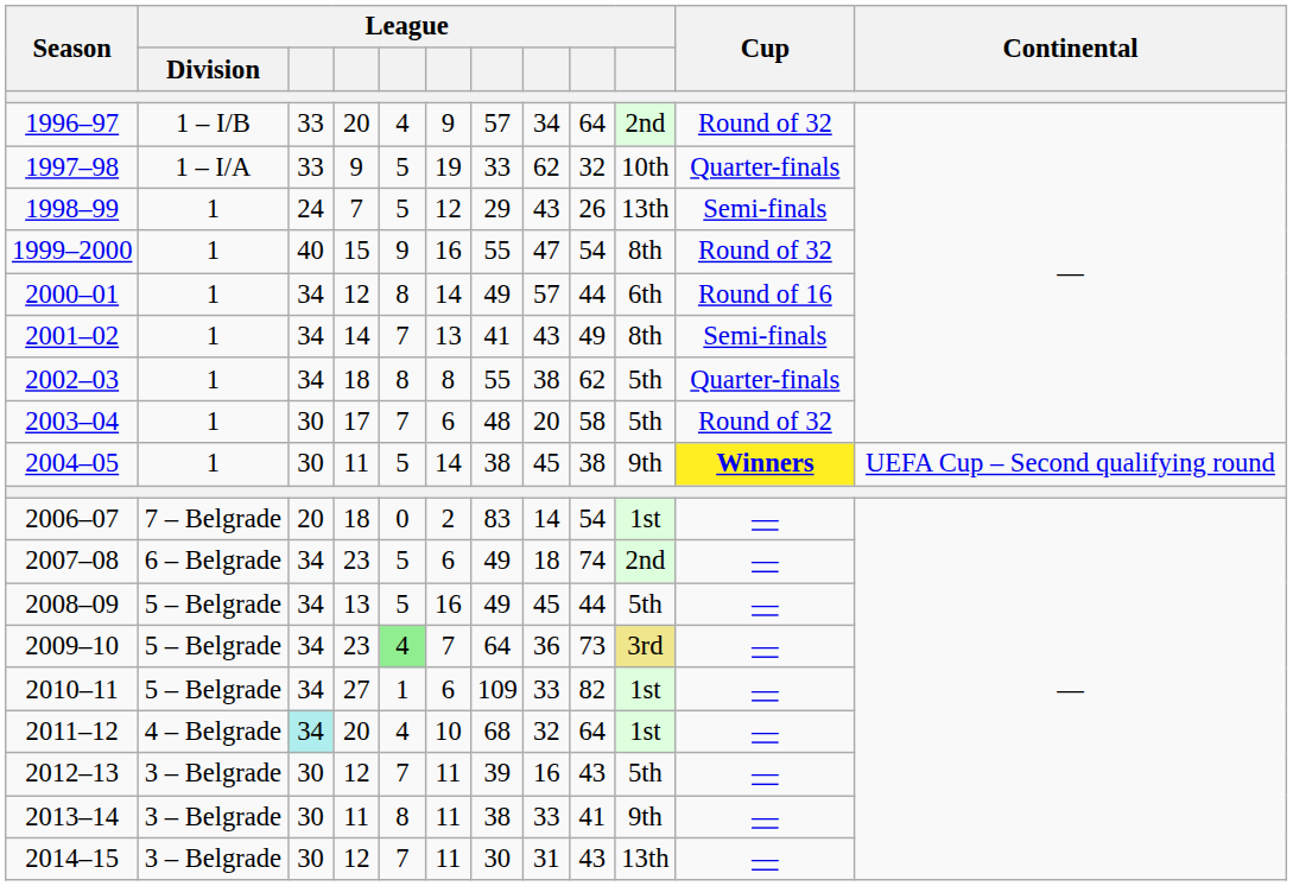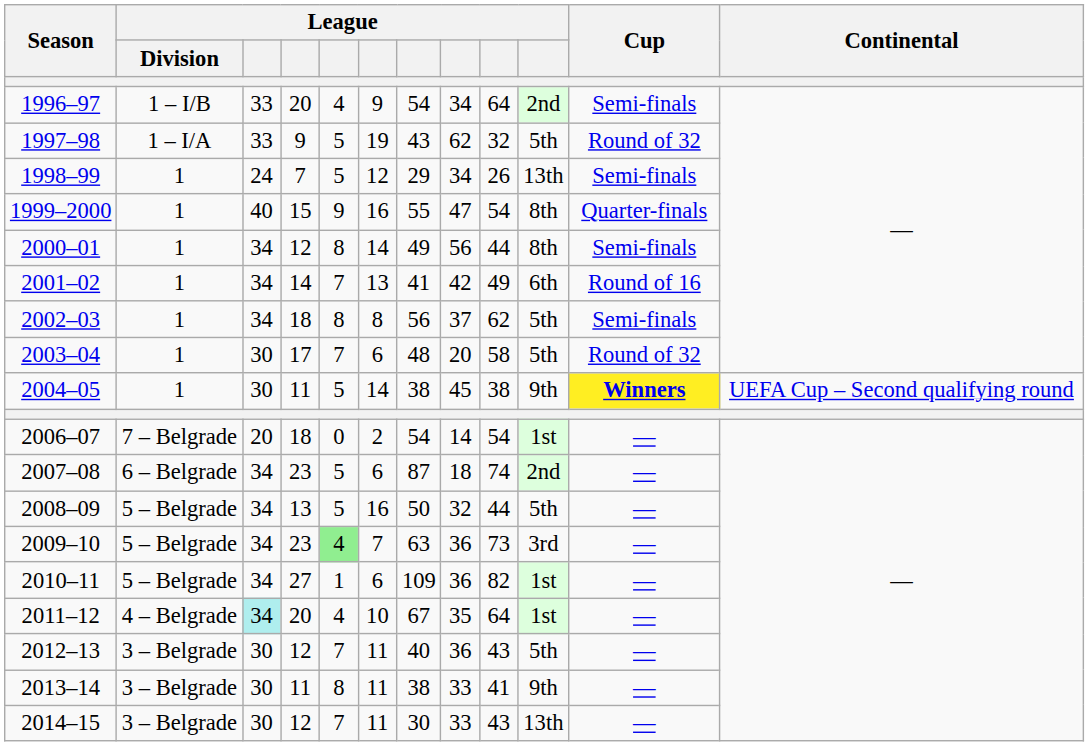1996–97 | column 7: 57 -> 54
1996–97 | Cup: Round of 32 -> Semi-finals
1997–98 | column 7: 33 -> 43
1997–98 | column 10: 10th -> 5th
1997–98 | Cup: Quarter-finals -> Round of 32
1998–99 | column 8: 43 -> 34
1999–2000 | Cup: Round of 32 -> Quarter-finals
2000–01 | column 8: 57 -> 56
2000–01 | column 10: 6th -> 8th
2000–01 | Cup: Round of 16 -> Semi-finals
2001–02 | column 8: 43 -> 42
2001–02 | column 10: 8th -> 6th
2001–02 | Cup: Semi-finals -> Round of 16
2002–03 | column 7: 55 -> 56
2002–03 | column 8: 38 -> 37
2002–03 | Cup: Quarter-finals -> Semi-finals
2006–07 | column 7: 83 -> 54
2007–08 | column 7: 49 -> 87
2008–09 | column 7: 49 -> 50
2008–09 | column 8: 45 -> 32
2009–10 | column 7: 64 -> 63
2009–10 | column 10: khaki background -> no background
2010–11 | column 8: 33 -> 36
2011–12 | column 7: 68 -> 67
2011–12 | column 8: 32 -> 35
2012–13 | column 7: 39 -> 40
2012–13 | column 8: 16 -> 36
2014–15 | column 8: 31 -> 33
